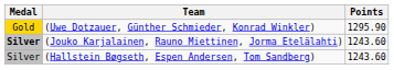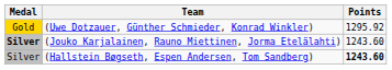(Uwe Dotzauer, Günther Schmieder, Konrad Winkler) | Points: 1295.90 -> 1295.92
(Hallstein Bøgseth, Espen Andersen, Tom Sandberg) | Points: normal -> bold
